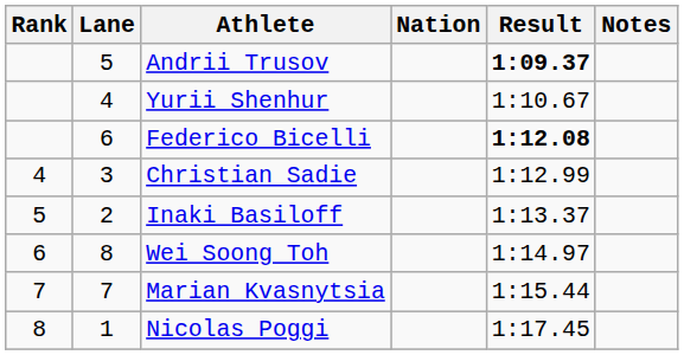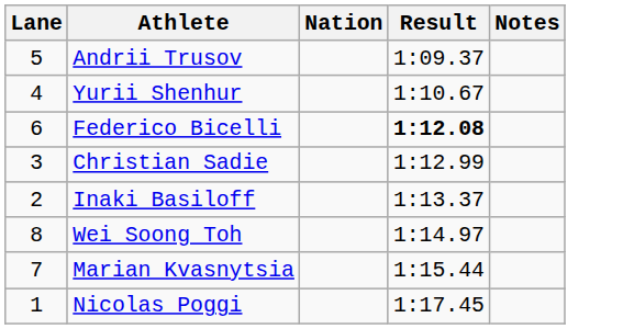- column: Rank | 4 | 5 | 6 | 7 | 8
Andrii Trusov | Result: bold -> normal
